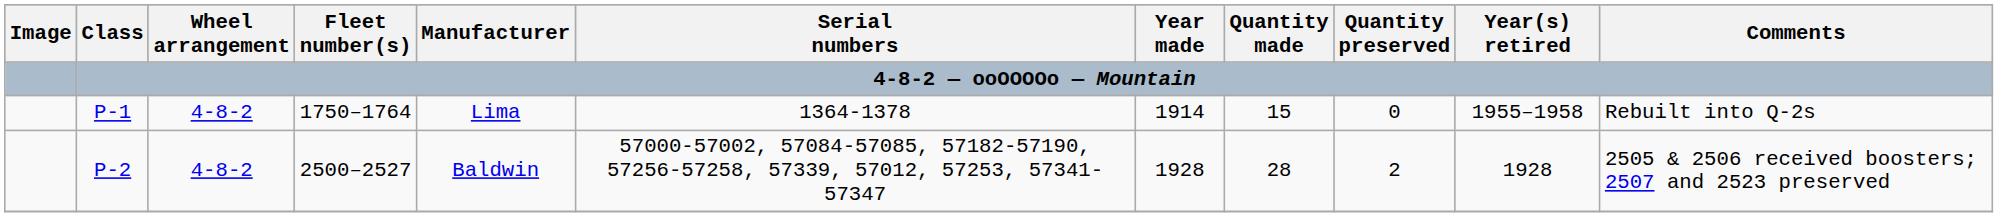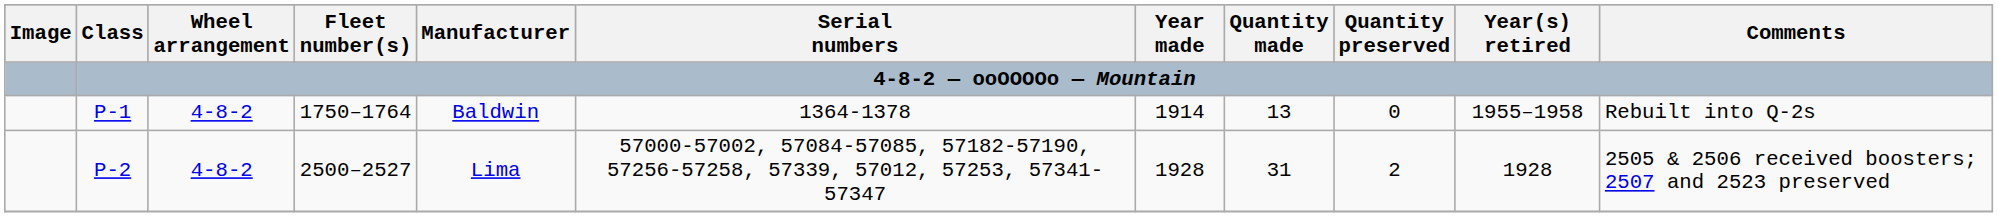P-1 | Manufacturer: Lima -> Baldwin
P-1 | Quantity made: 15 -> 13
P-2 | Manufacturer: Baldwin -> Lima
P-2 | Quantity made: 28 -> 31
